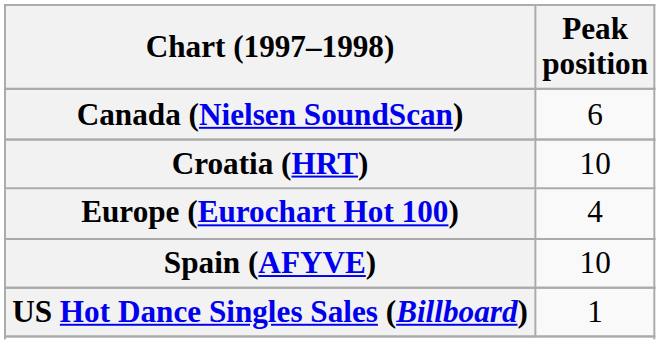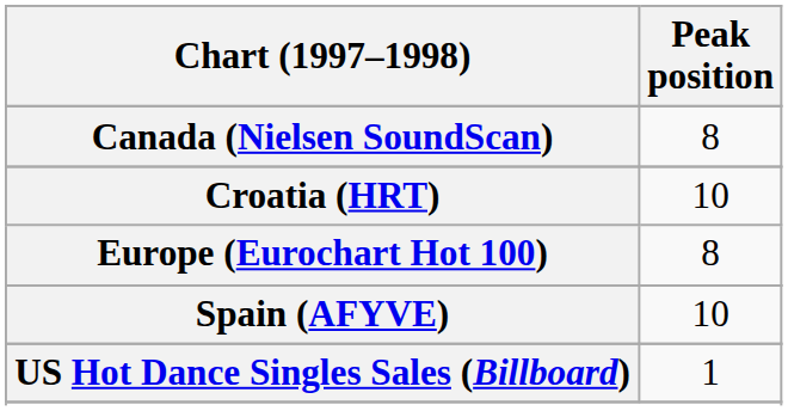Canada (Nielsen SoundScan) | Peak position: 6 -> 8
Europe (Eurochart Hot 100) | Peak position: 4 -> 8
